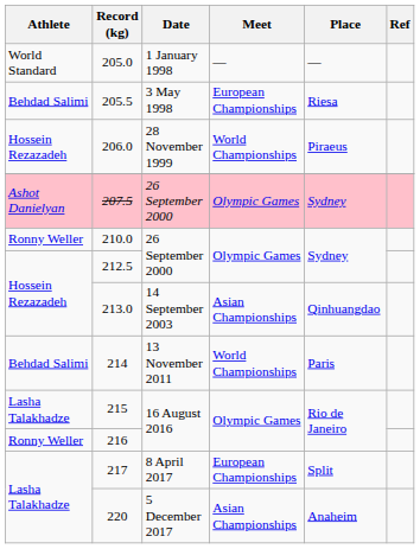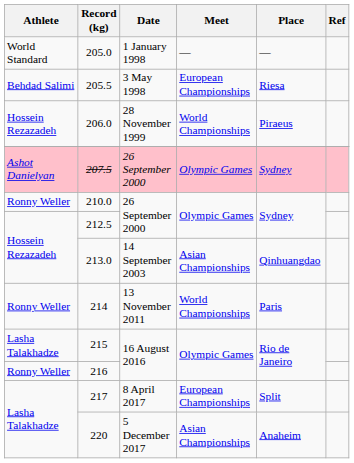214 | Athlete: Behdad Salimi -> Ronny Weller
